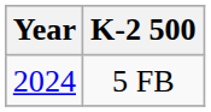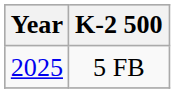5 FB | Year: 2024 -> 2025
